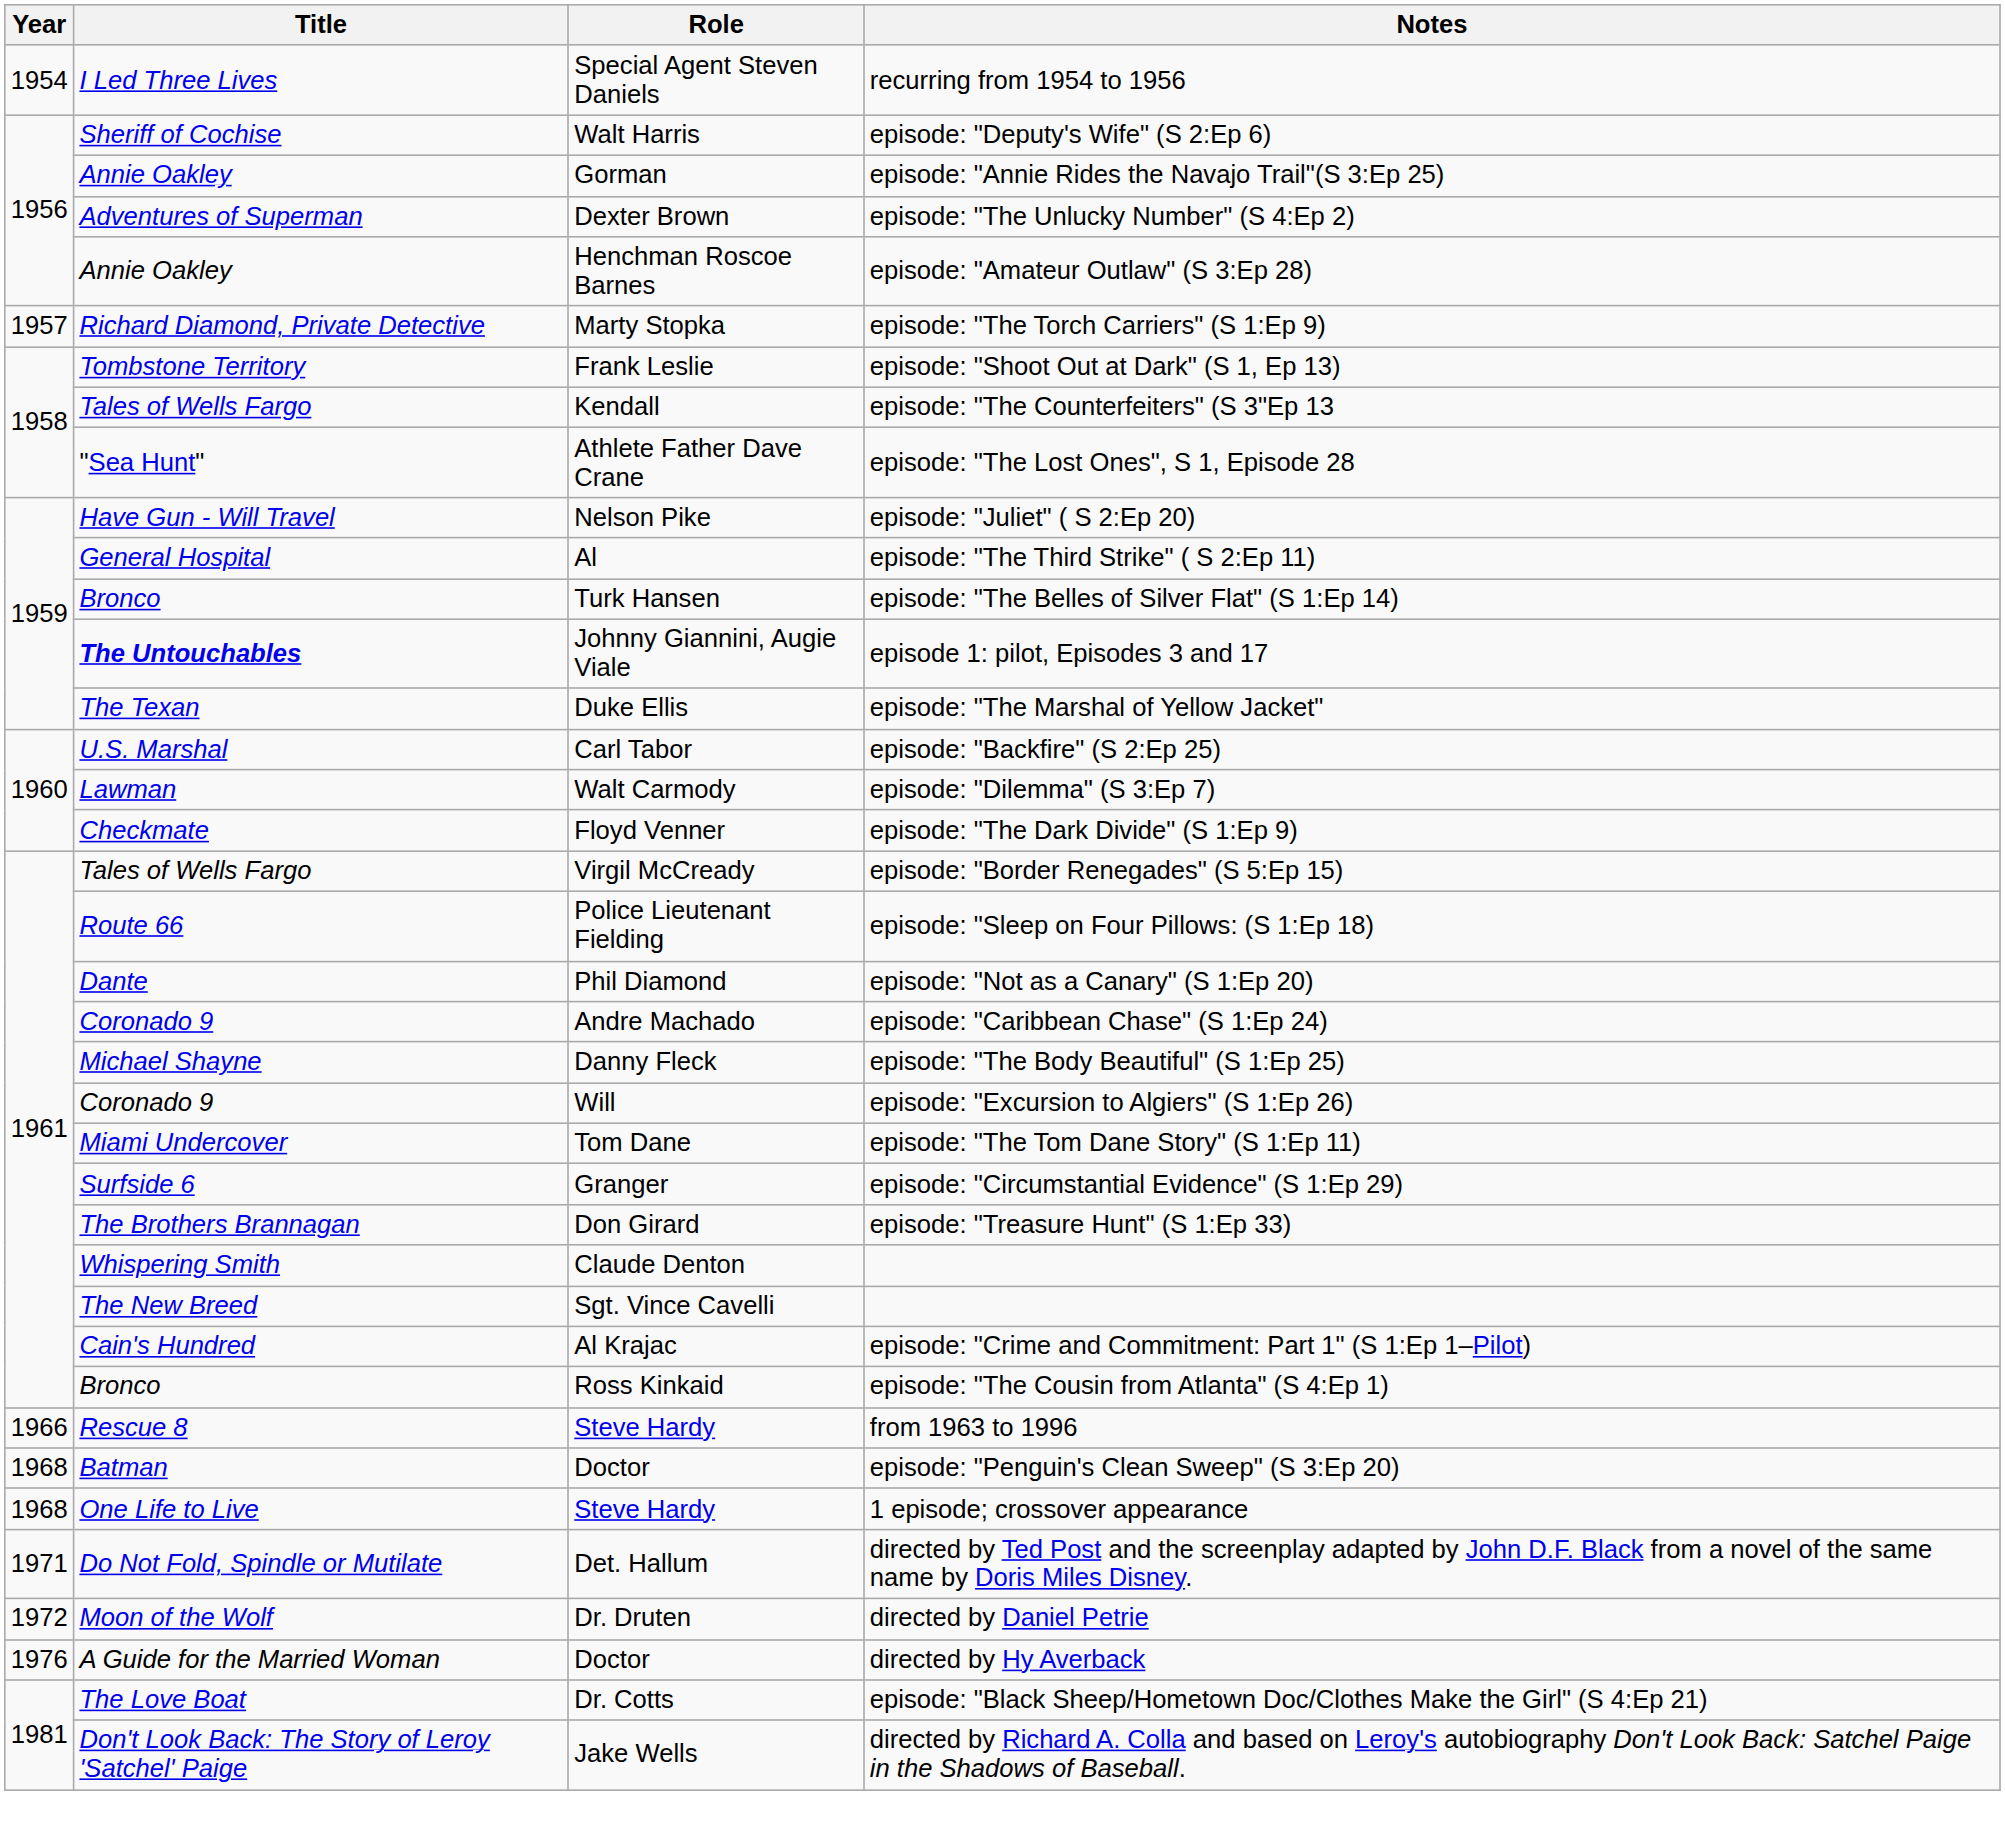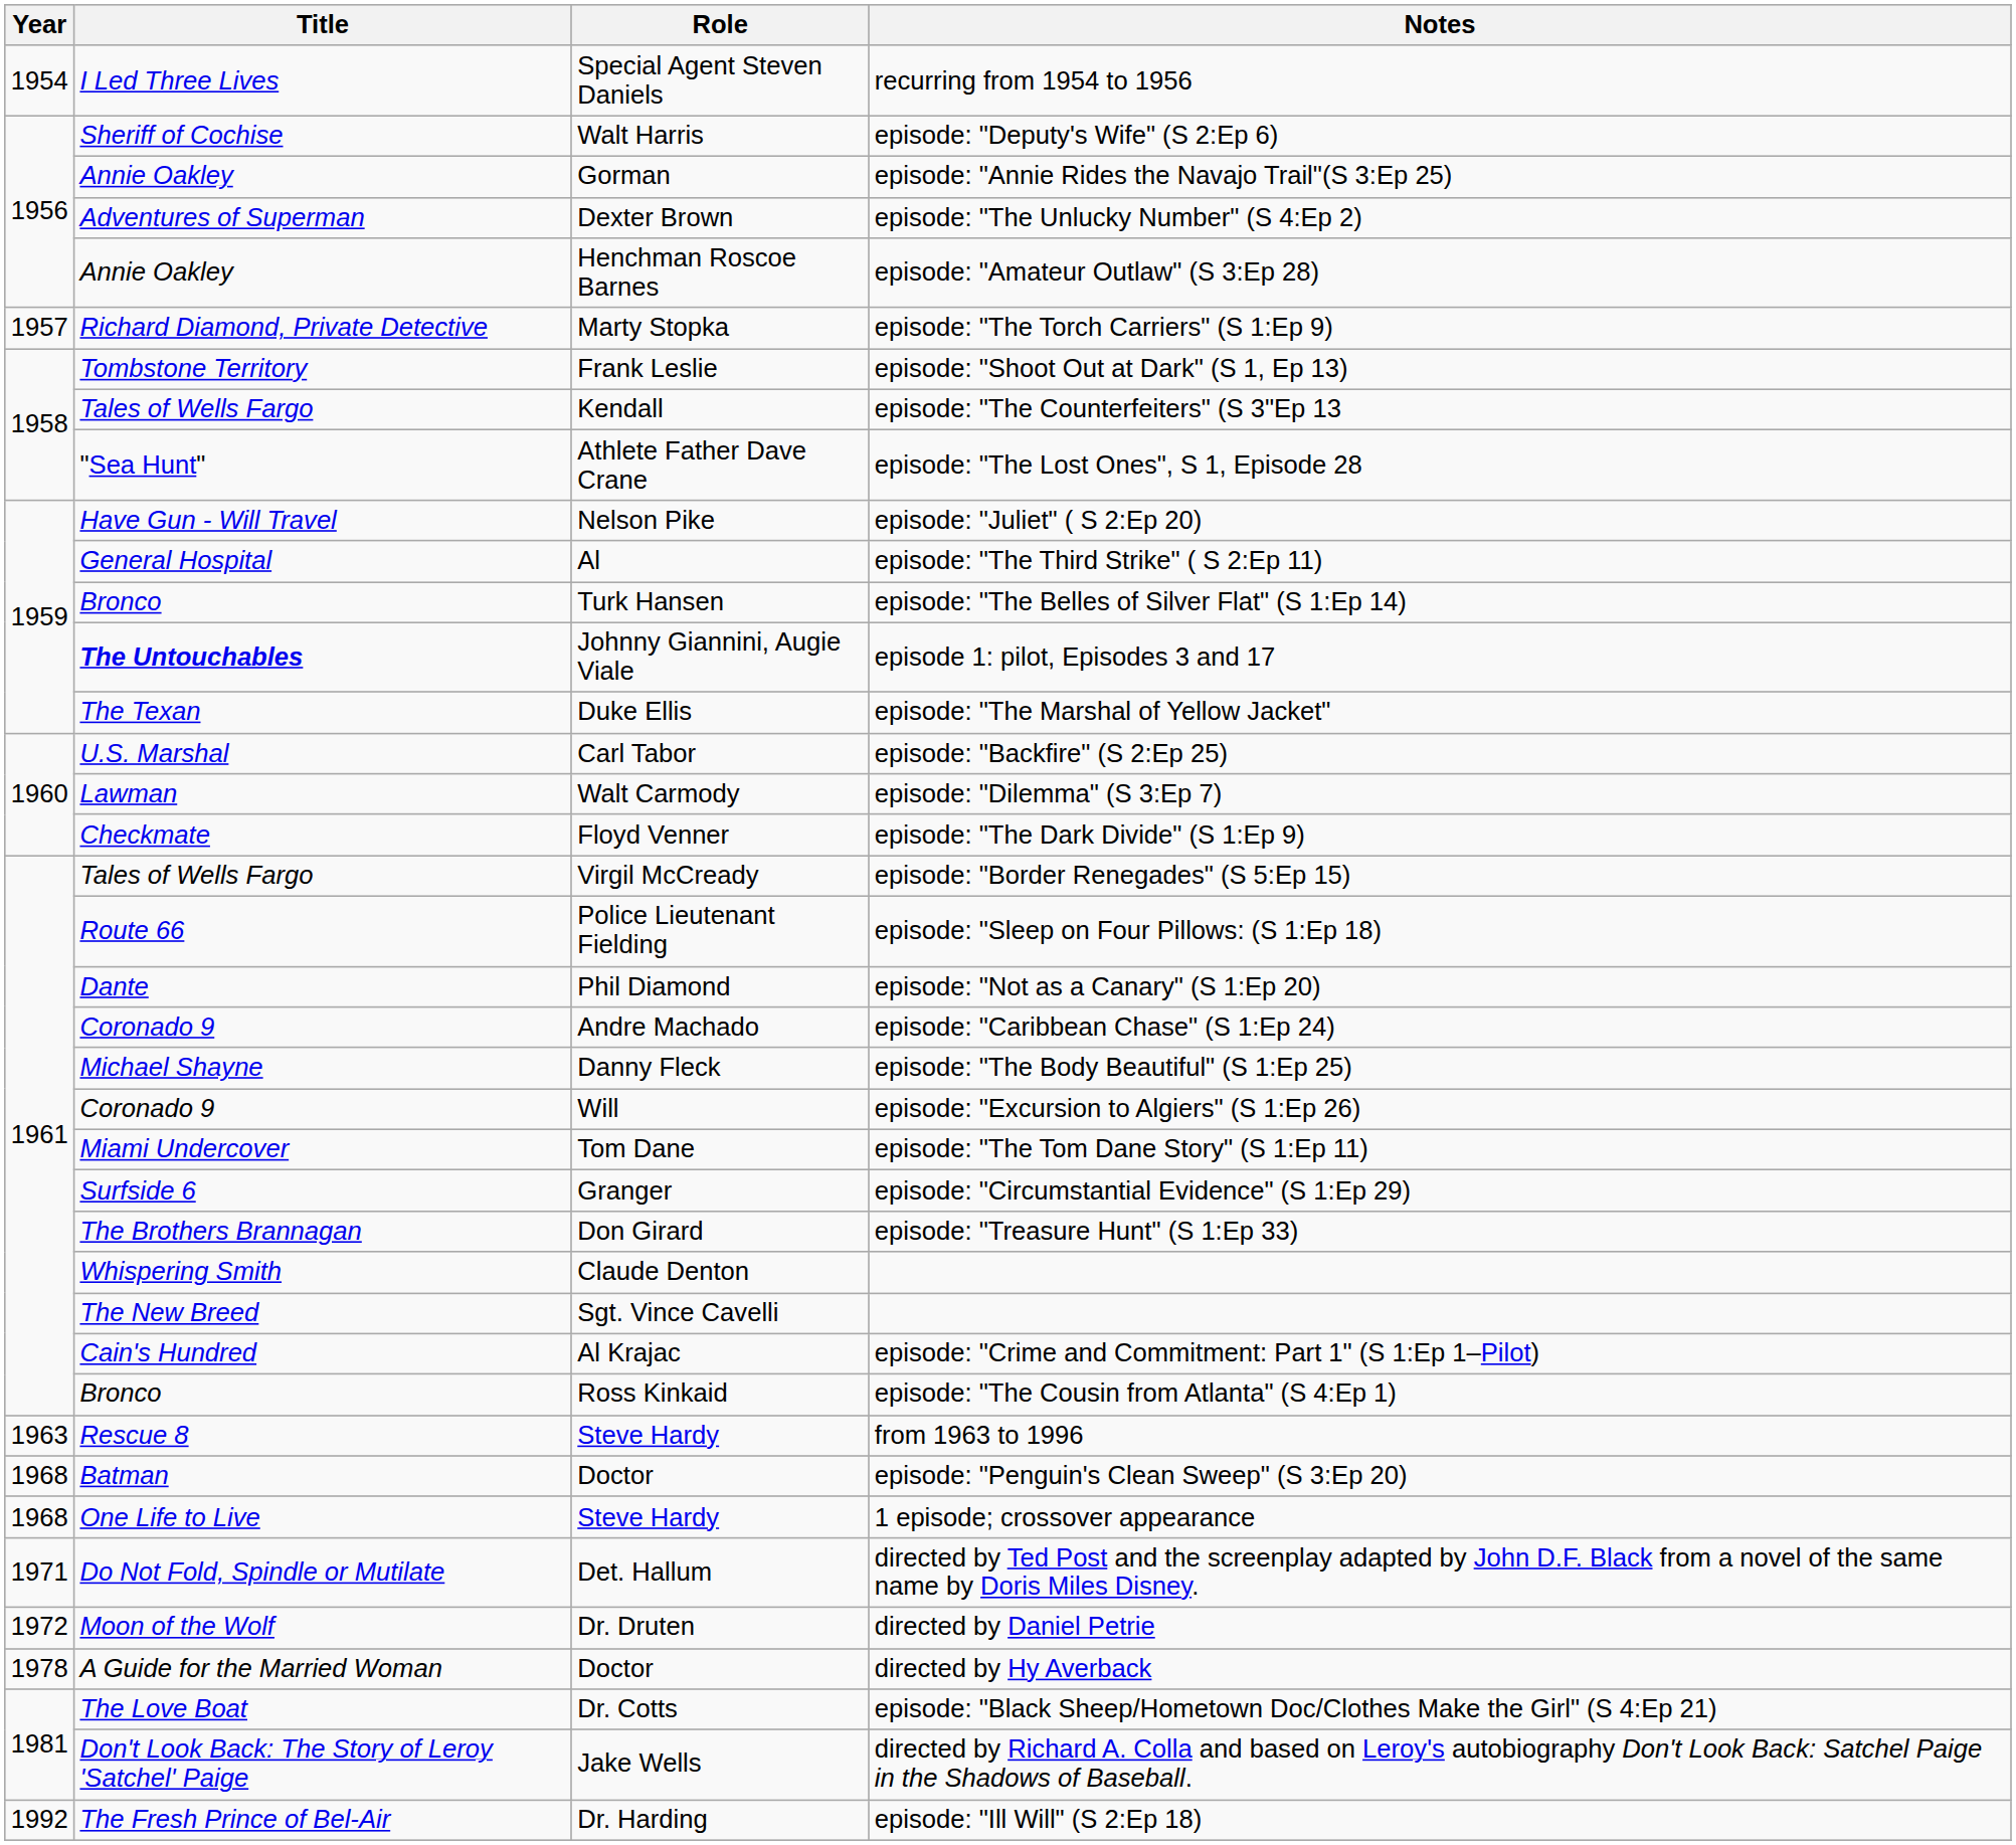from 1963 to 1996 | Year: 1966 -> 1963
directed by Hy Averback | Year: 1976 -> 1978
+ row: 1992 | The Fresh Prince of Bel-Air | Dr. Harding | episode: "Ill Will" (S 2:Ep 18)
